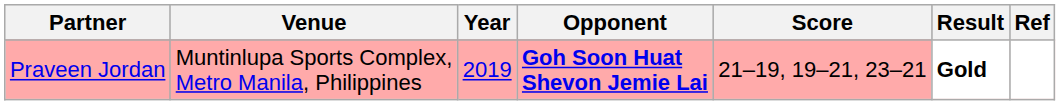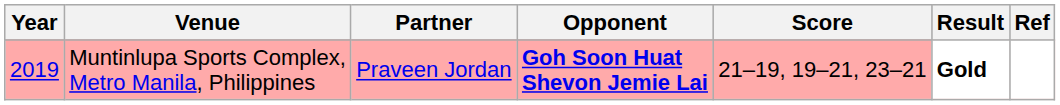columns swapped: Year <-> Partner
